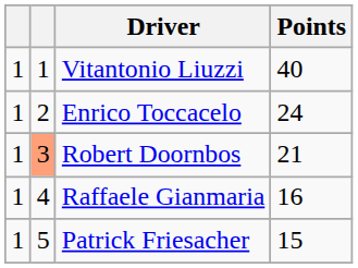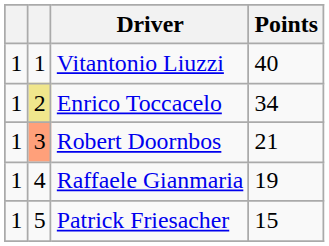Enrico Toccacelo | column 2: no background -> khaki background
Enrico Toccacelo | Points: 24 -> 34
Raffaele Gianmaria | Points: 16 -> 19
